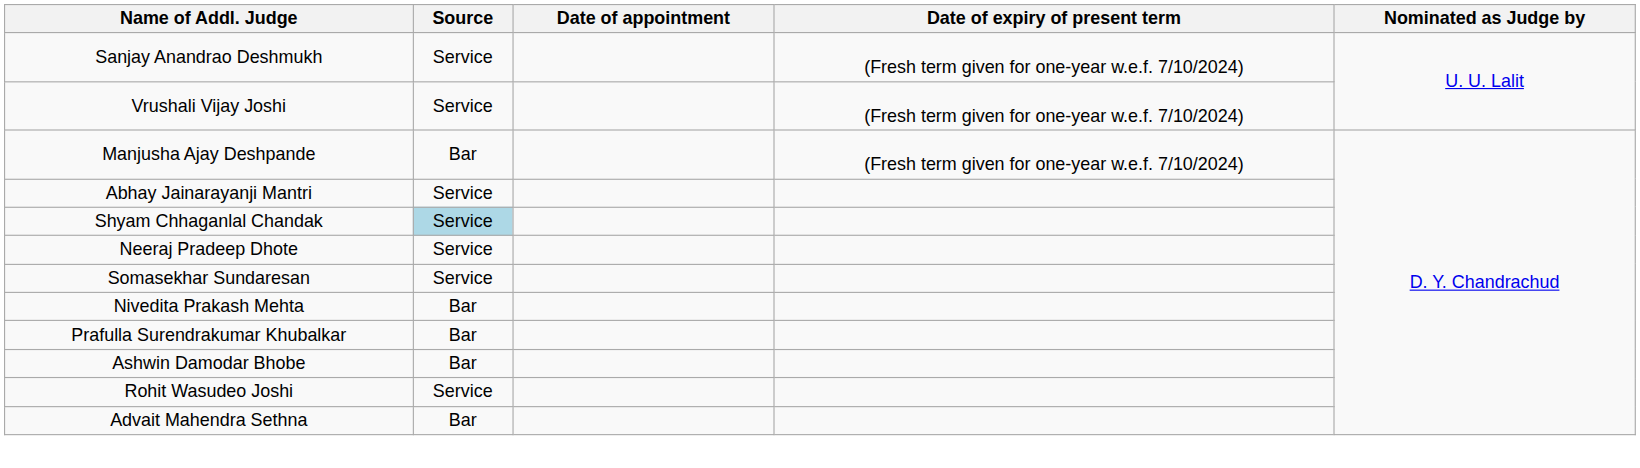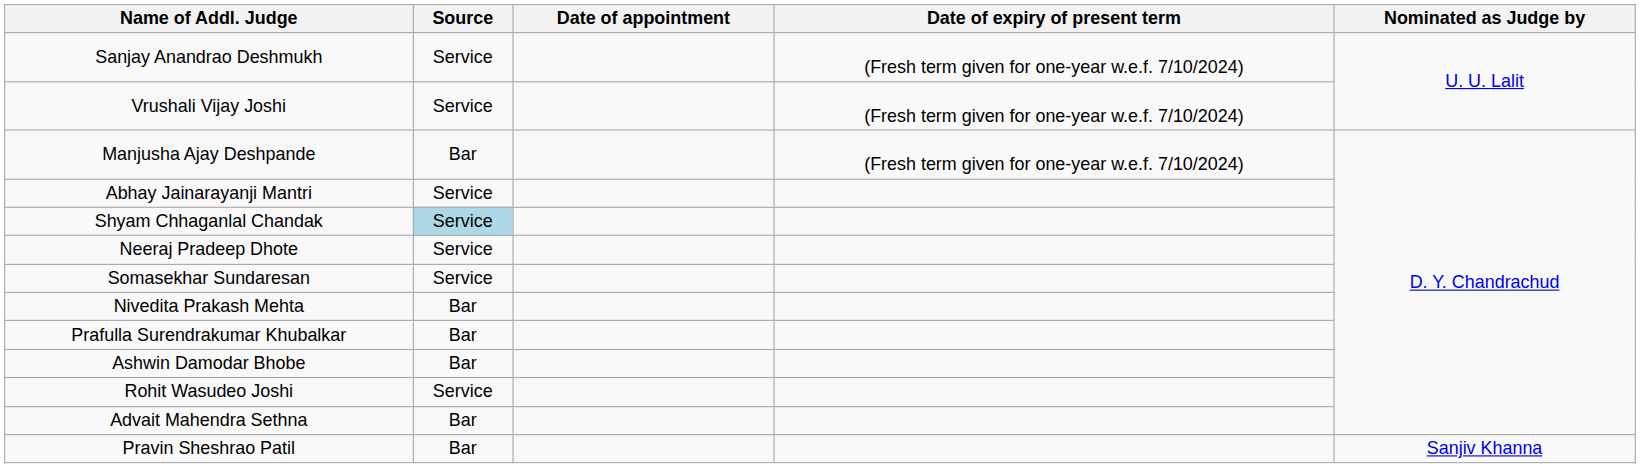+ row: Pravin Sheshrao Patil | Bar | Sanjiv Khanna
